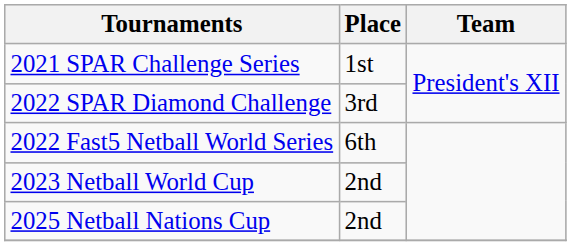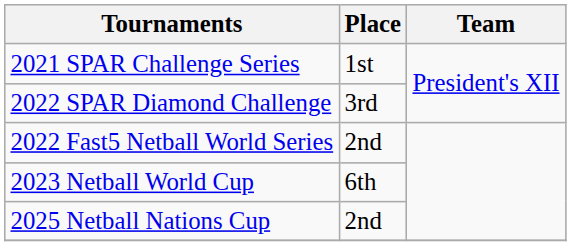2022 Fast5 Netball World Series | Place: 6th -> 2nd
2023 Netball World Cup | Place: 2nd -> 6th
